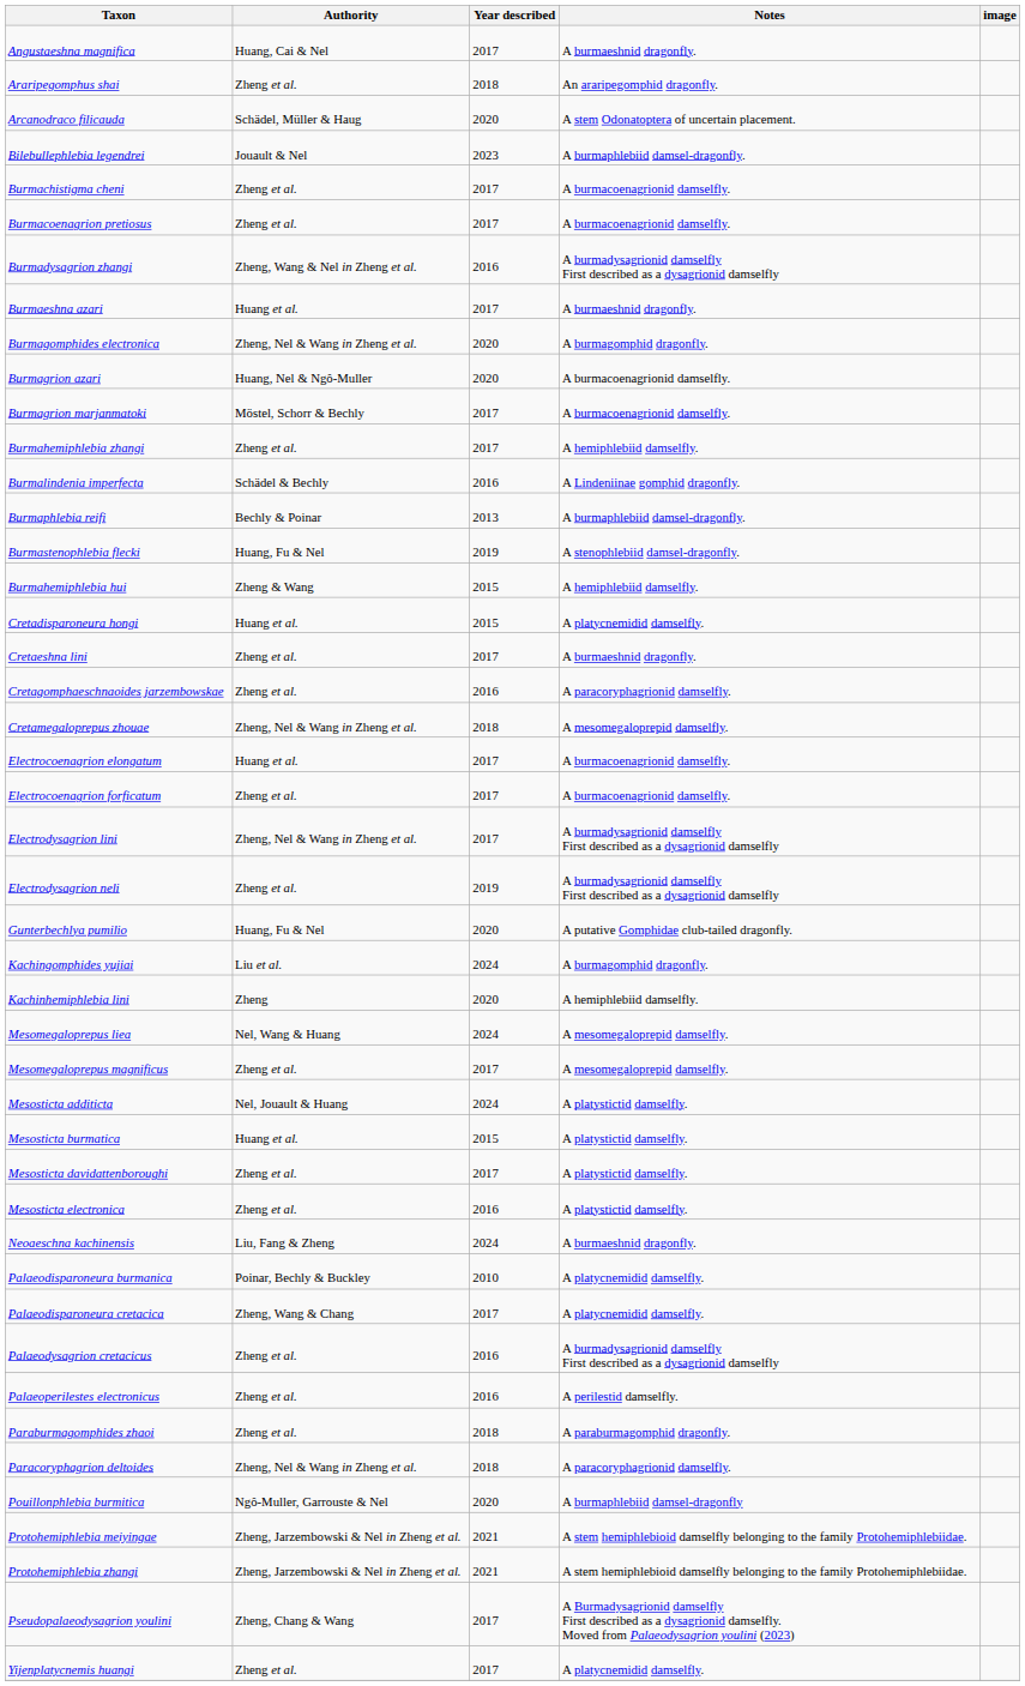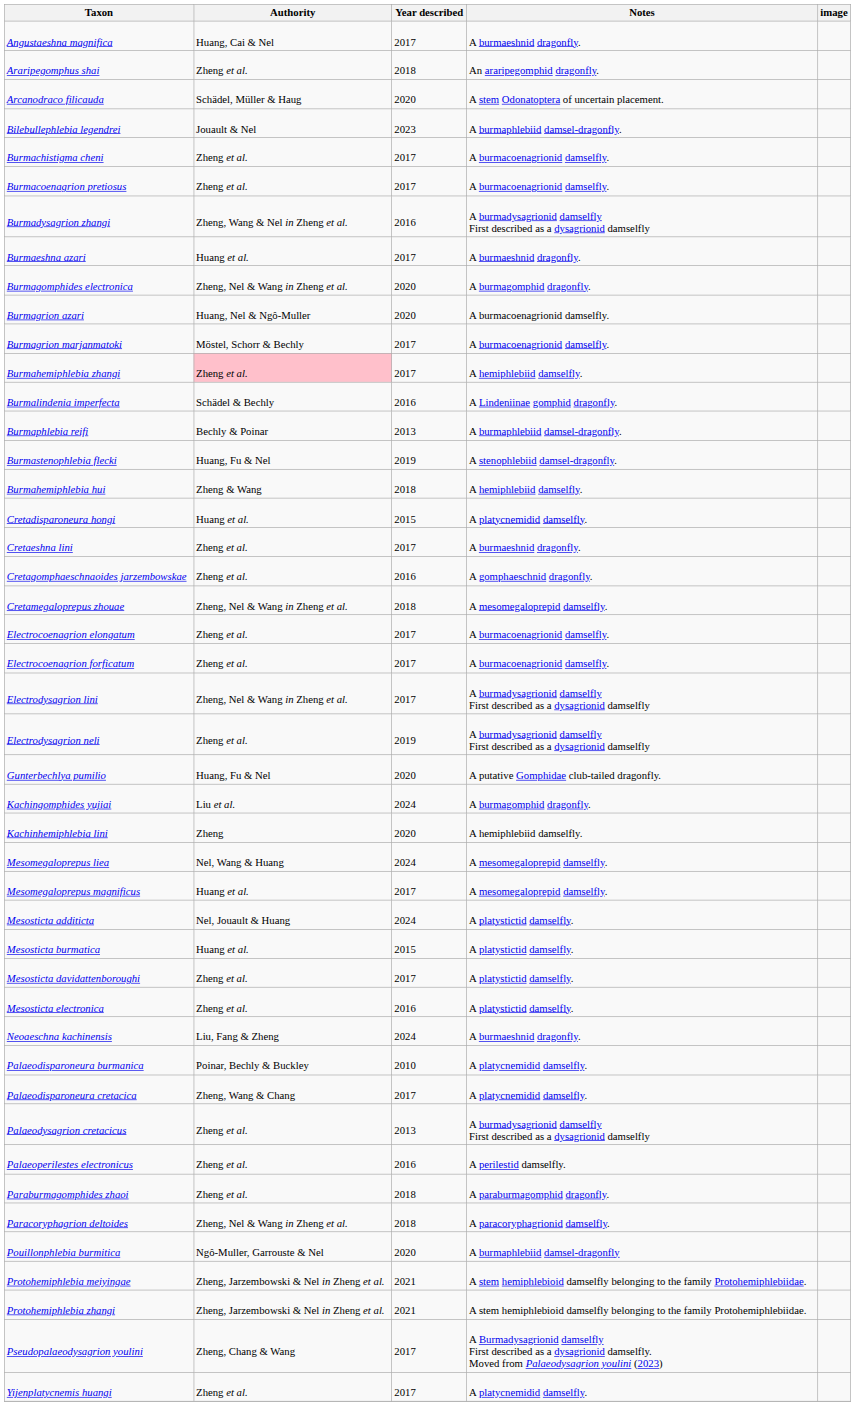Burmahemiphlebia zhangi | Authority: no background -> pink background
Burmahemiphlebia hui | Year described: 2015 -> 2018
Cretagomphaeschnaoides jarzembowskae | Notes: A paracoryphagrionid damselfly. -> A gomphaeschnid dragonfly.
Electrocoenagrion elongatum | Authority: Huang et al. -> Zheng et al.
Mesomegaloprepus magnificus | Authority: Zheng et al. -> Huang et al.
Palaeodysagrion cretacicus | Year described: 2016 -> 2013
